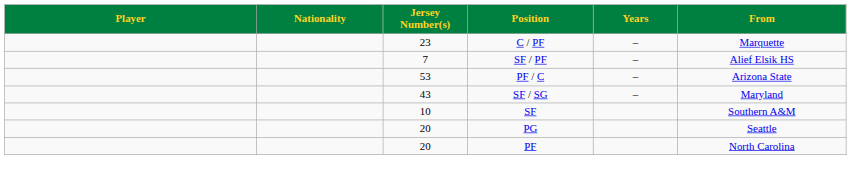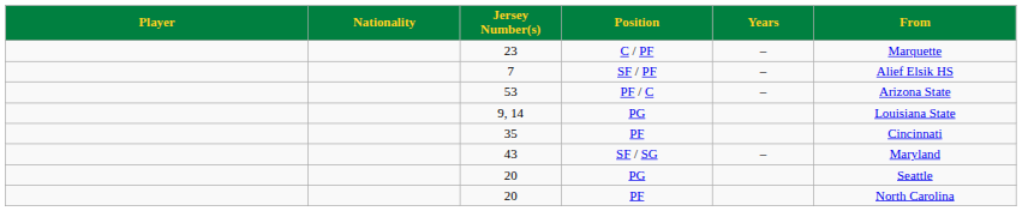+ row: 9, 14 | PG | Louisiana State
+ row: 35 | PF | Cincinnati
- row: 10 | SF | Southern A&M
